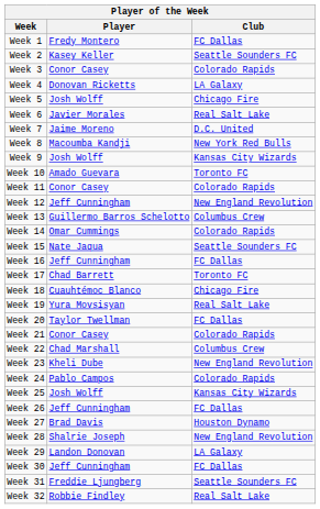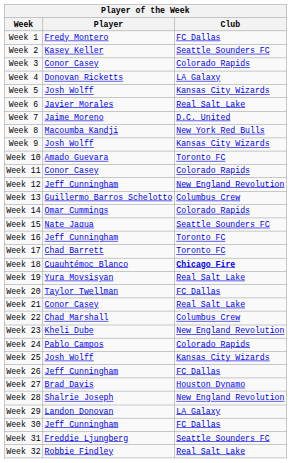Week 5 | Club: Chicago Fire -> Kansas City Wizards
Week 16 | Club: FC Dallas -> Toronto FC
Week 18 | Club: normal -> bold
Week 21 | Club: Colorado Rapids -> Real Salt Lake
